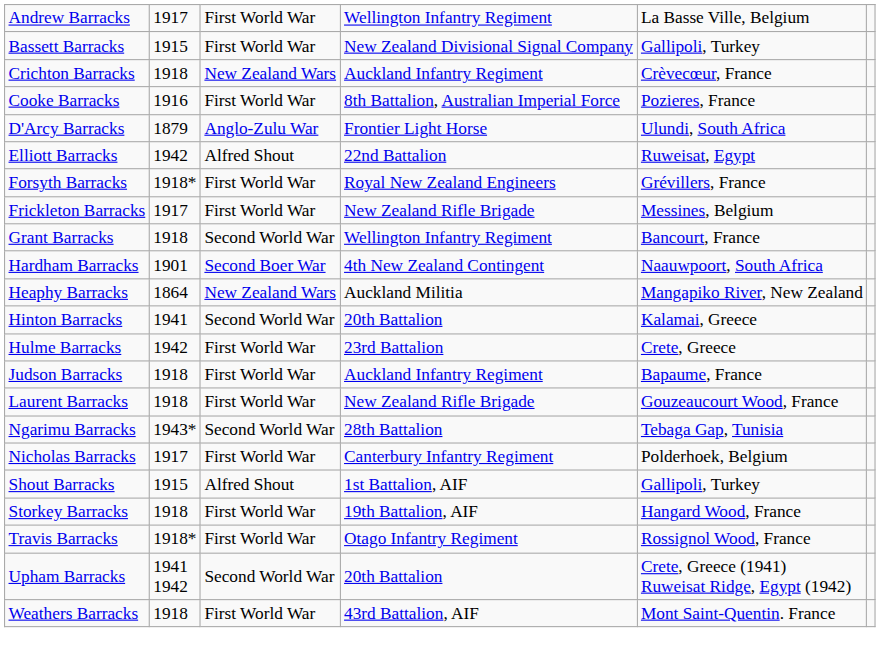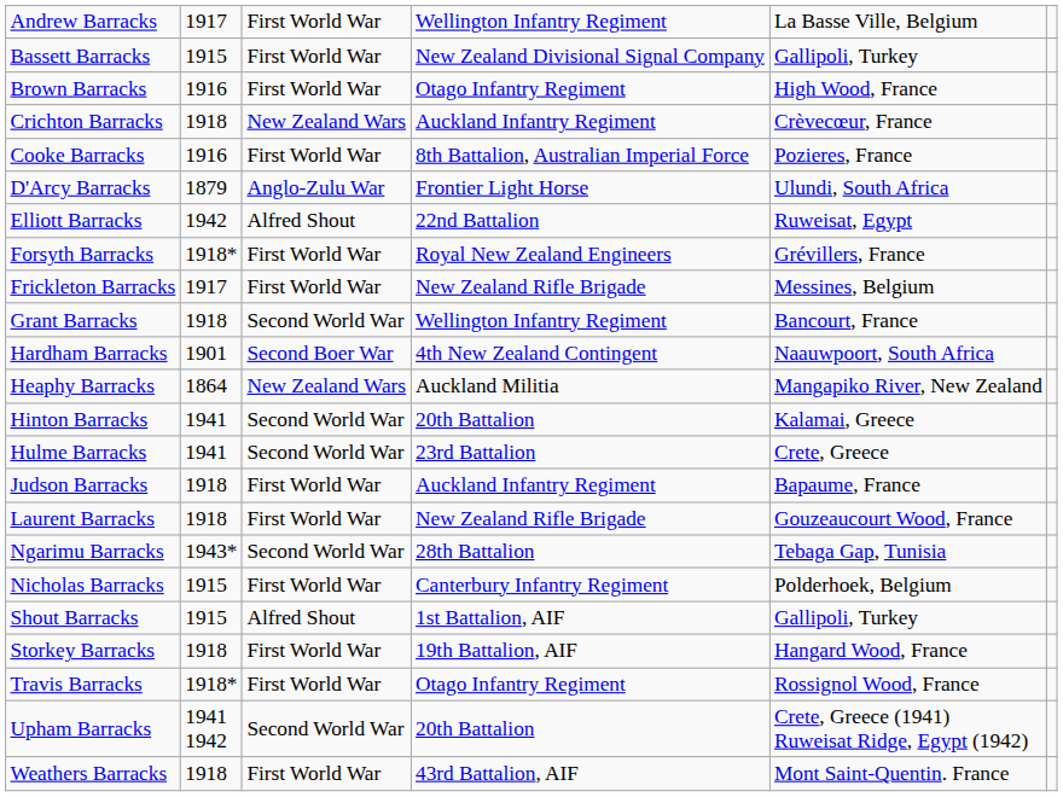+ row: Brown Barracks | 1916 | First World War | Otago Infantry Regiment | High Wood, France
Hulme Barracks | column 2: 1942 -> 1941
Hulme Barracks | column 3: First World War -> Second World War
Nicholas Barracks | column 2: 1917 -> 1915
